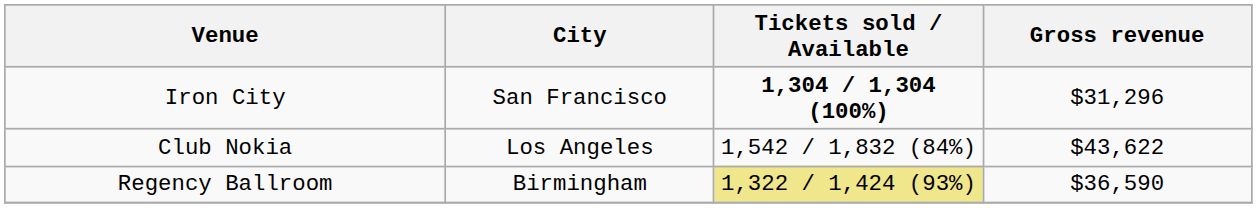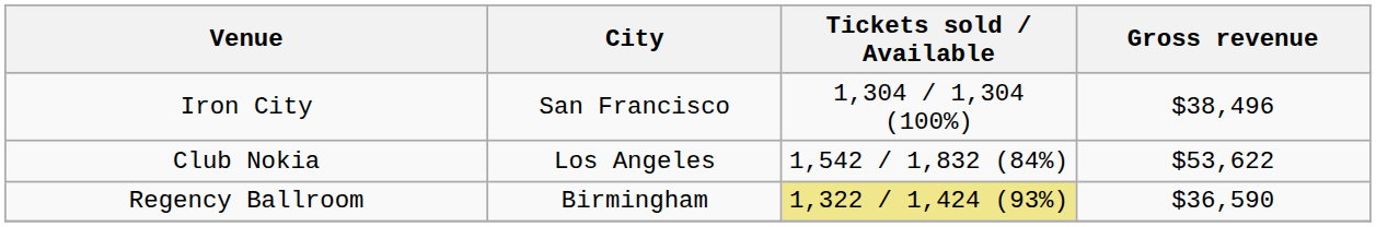Iron City | Tickets sold / Available: bold -> normal
Iron City | Gross revenue: $31,296 -> $38,496
Club Nokia | Gross revenue: $43,622 -> $53,622
